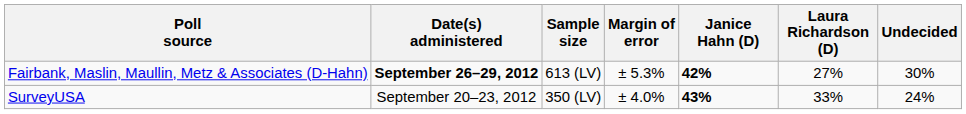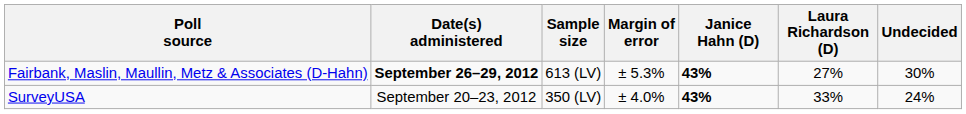Fairbank, Maslin, Maullin, Metz & Associates (D-Hahn) | Janice Hahn (D): 42% -> 43%
